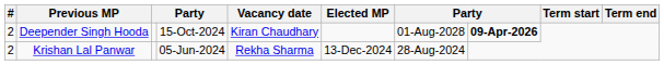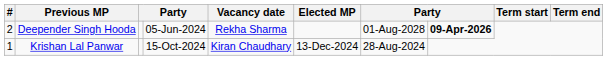Deepender Singh Hooda | column 4: 15-Oct-2024 -> 05-Jun-2024
Deepender Singh Hooda | Vacancy date: Kiran Chaudhary -> Rekha Sharma
Krishan Lal Panwar | #: 2 -> 1
Krishan Lal Panwar | column 4: 05-Jun-2024 -> 15-Oct-2024
Krishan Lal Panwar | Vacancy date: Rekha Sharma -> Kiran Chaudhary
